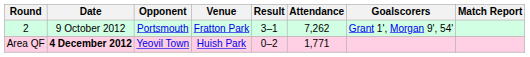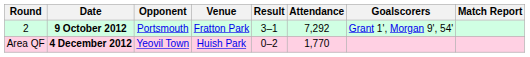2 | Date: normal -> bold
2 | Attendance: 7,262 -> 7,292
Area QF | Attendance: 1,771 -> 1,770
